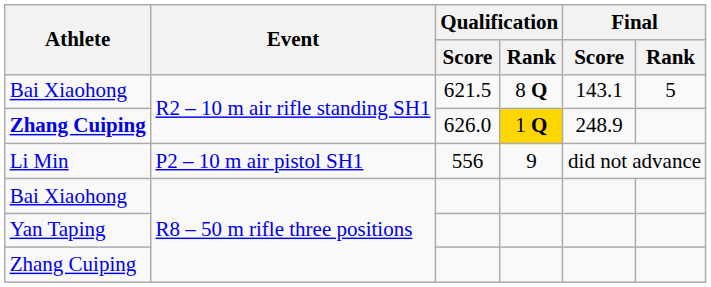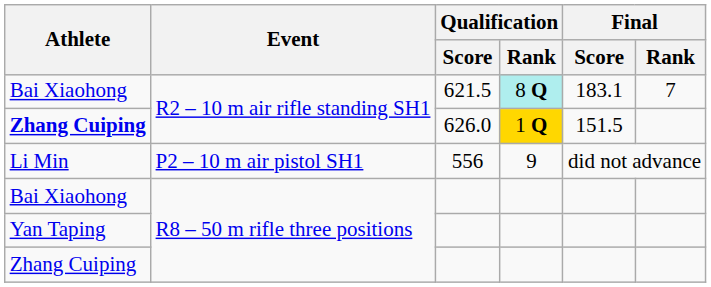Bai Xiaohong / 621.5 | Qualification / Rank: no background -> paleturquoise background
Bai Xiaohong / 621.5 | Final / Score: 143.1 -> 183.1
Bai Xiaohong / 621.5 | Final / Rank: 5 -> 7
Zhang Cuiping / 626.0 | Final / Score: 248.9 -> 151.5
